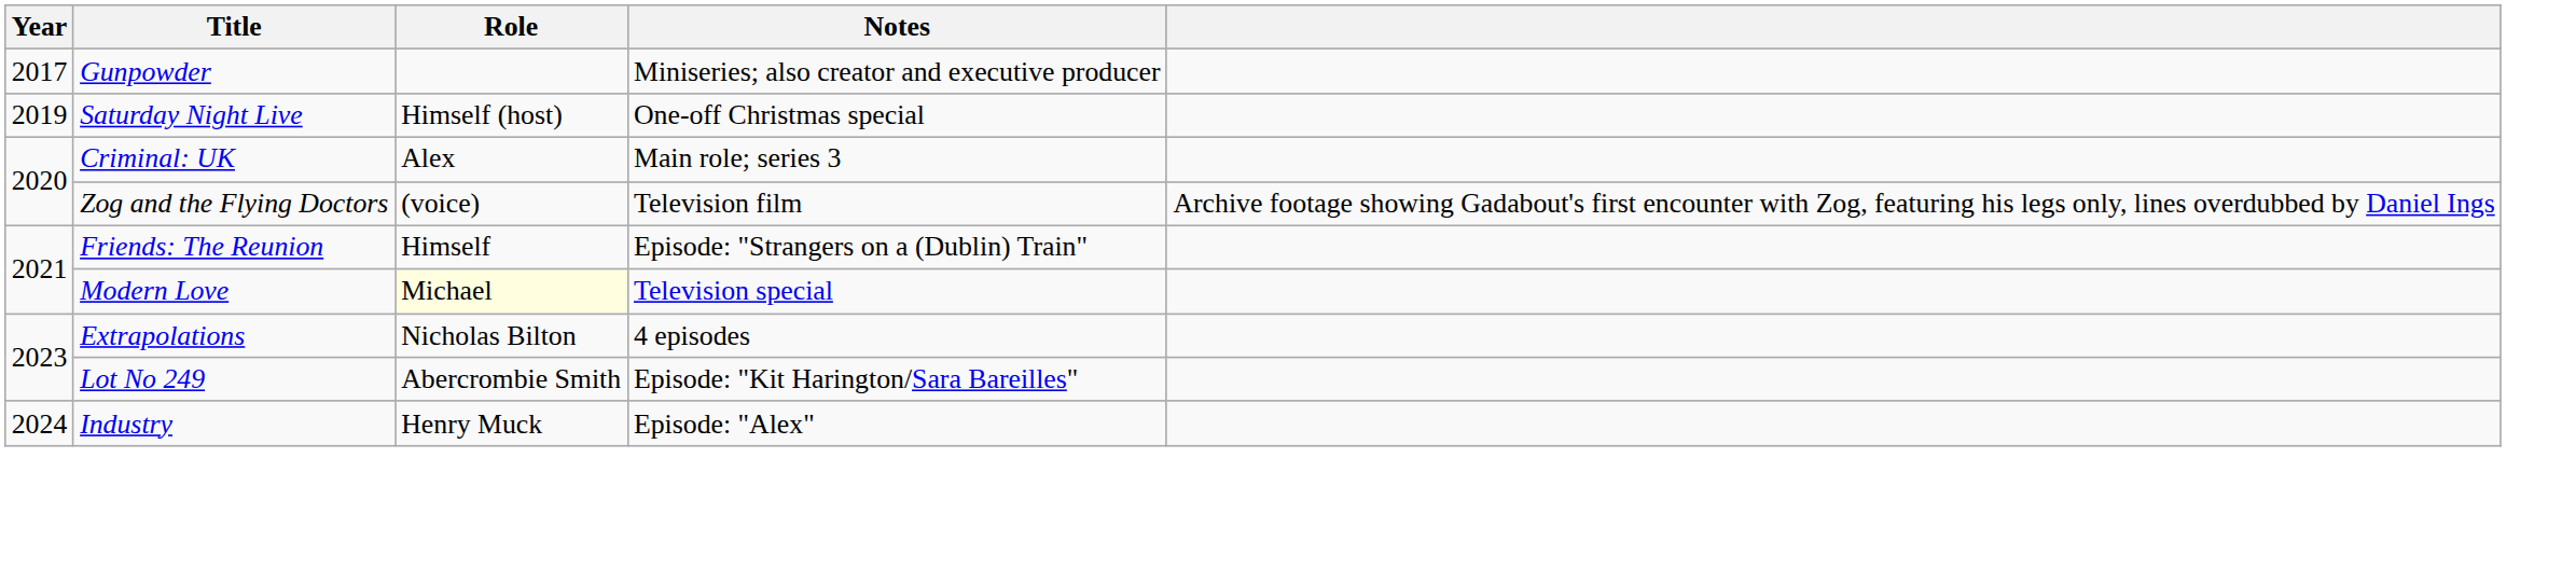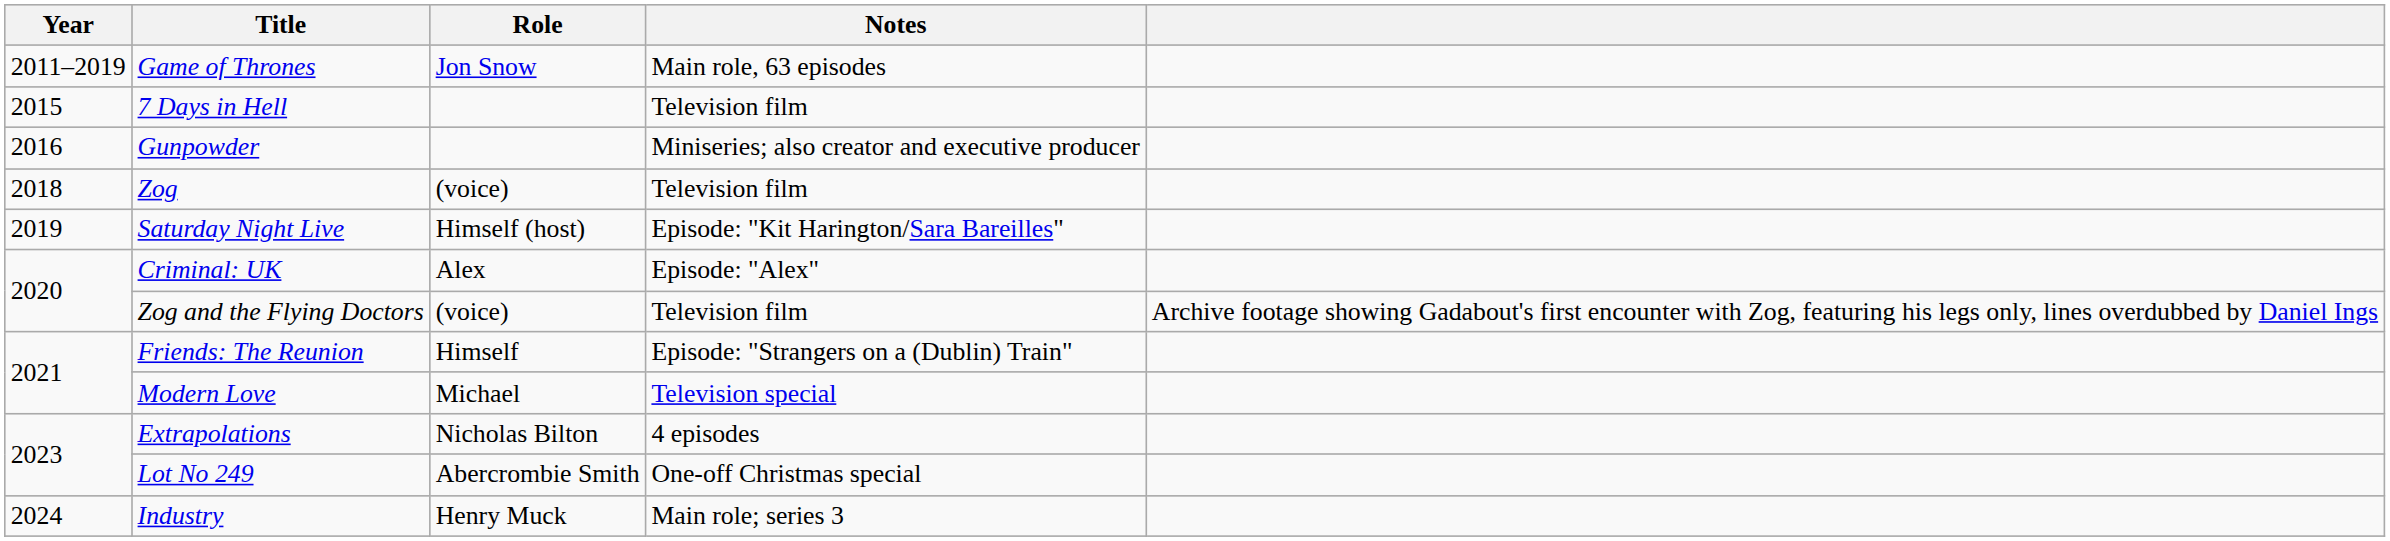+ row: 2011–2019 | Game of Thrones | Jon Snow | Main role, 63 episodes
+ row: 2015 | 7 Days in Hell | Television film
Gunpowder | Year: 2017 -> 2016
+ row: 2018 | Zog | (voice) | Television film
Saturday Night Live | Notes: One-off Christmas special -> Episode: "Kit Harington/Sara Bareilles"
Criminal: UK | Notes: Main role; series 3 -> Episode: "Alex"
Modern Love | Role: lightyellow background -> no background
Lot No 249 | Notes: Episode: "Kit Harington/Sara Bareilles" -> One-off Christmas special
Industry | Notes: Episode: "Alex" -> Main role; series 3
